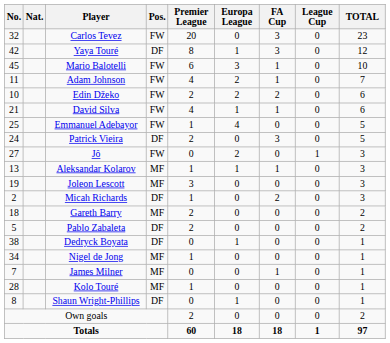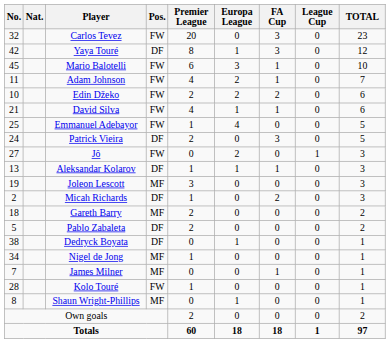Aleksandar Kolarov | Pos.: MF -> DF
Kolo Touré | Pos.: MF -> FW
Shaun Wright-Phillips | Pos.: DF -> MF
